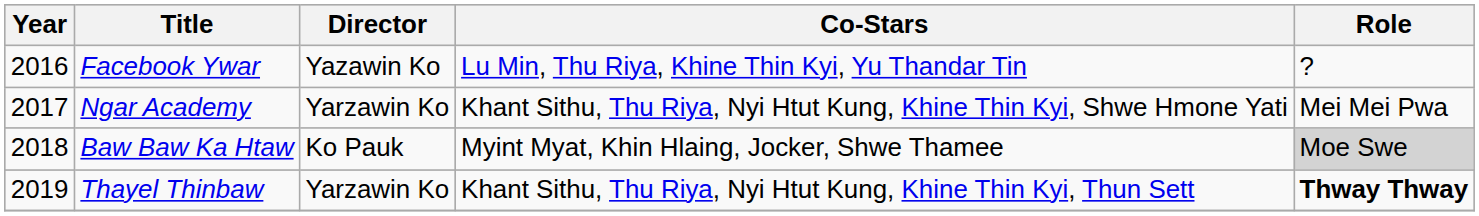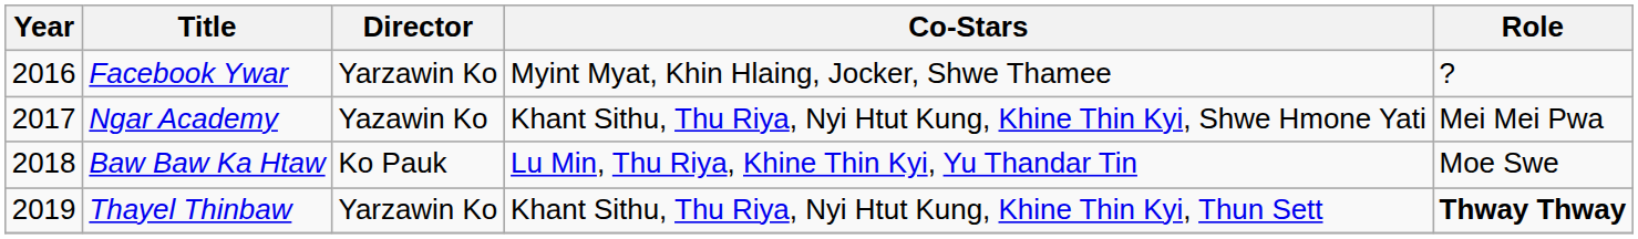Facebook Ywar | Director: Yazawin Ko -> Yarzawin Ko
Facebook Ywar | Co-Stars: Lu Min, Thu Riya, Khine Thin Kyi, Yu Thandar Tin -> Myint Myat, Khin Hlaing, Jocker, Shwe Thamee
Ngar Academy | Director: Yarzawin Ko -> Yazawin Ko
Baw Baw Ka Htaw | Co-Stars: Myint Myat, Khin Hlaing, Jocker, Shwe Thamee -> Lu Min, Thu Riya, Khine Thin Kyi, Yu Thandar Tin
Baw Baw Ka Htaw | Role: lightgrey background -> no background
